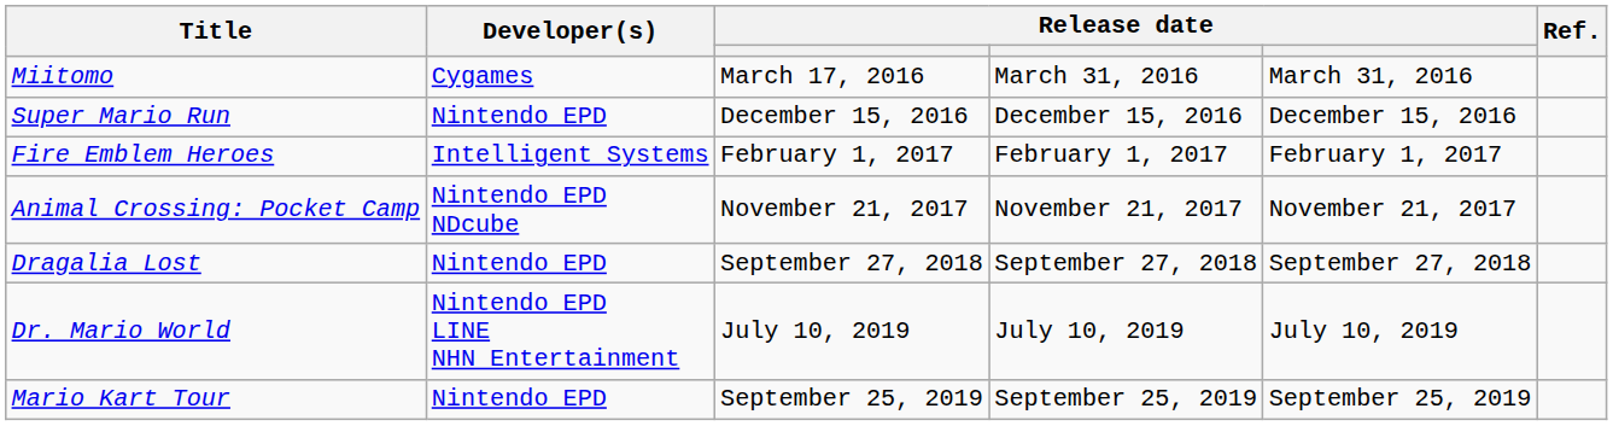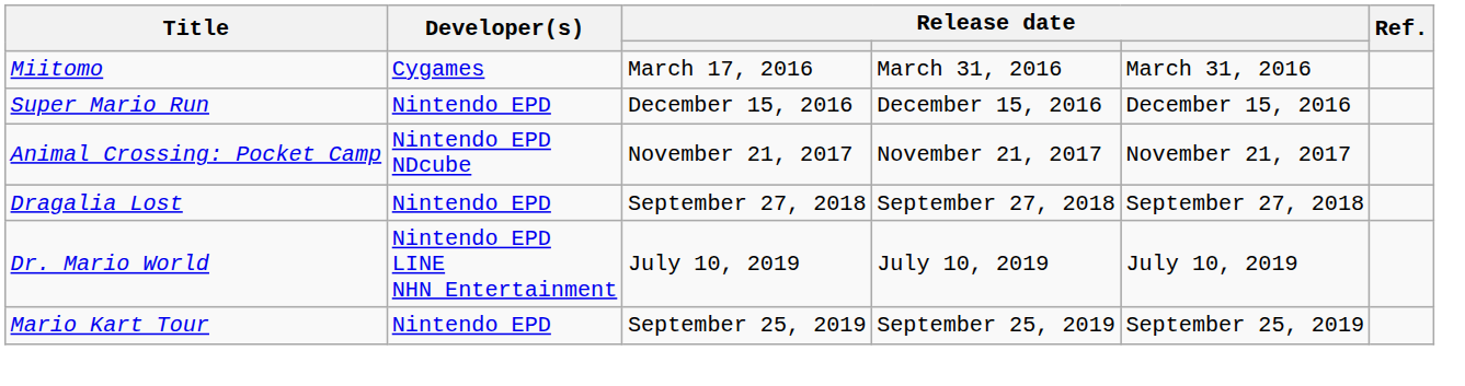- row: Fire Emblem Heroes | Intelligent Systems | February 1, 2017 | February 1, 2017 | February 1, 2017
